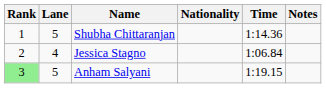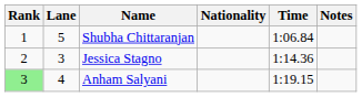Shubha Chittaranjan | Time: 1:14.36 -> 1:06.84
Jessica Stagno | Lane: 4 -> 3
Jessica Stagno | Time: 1:06.84 -> 1:14.36
Anham Salyani | Lane: 5 -> 4
